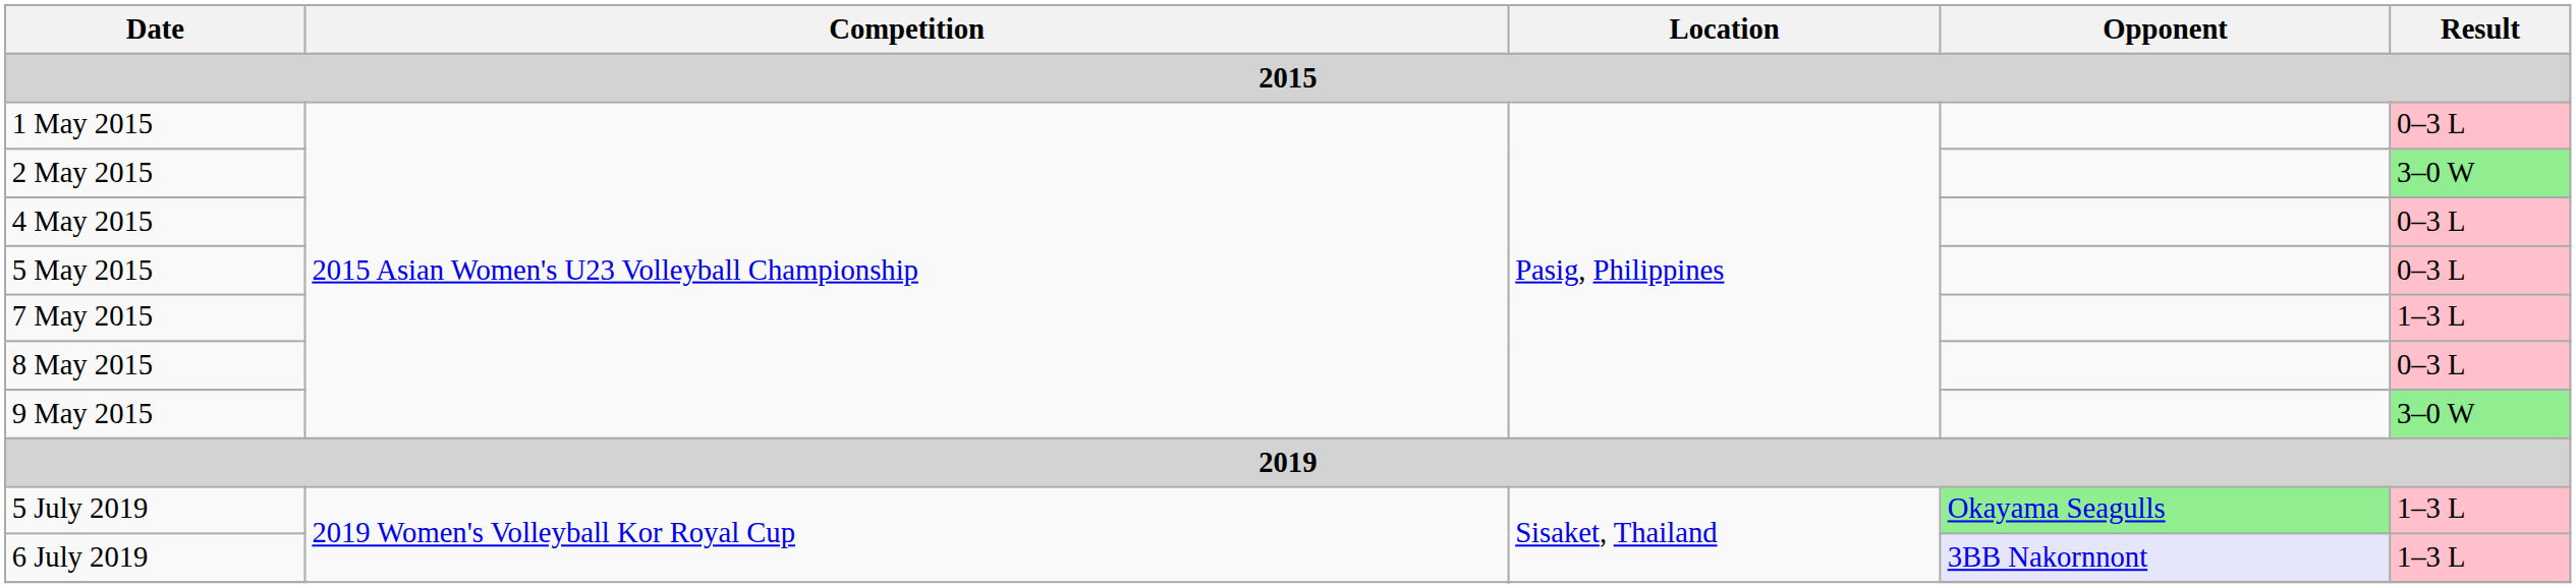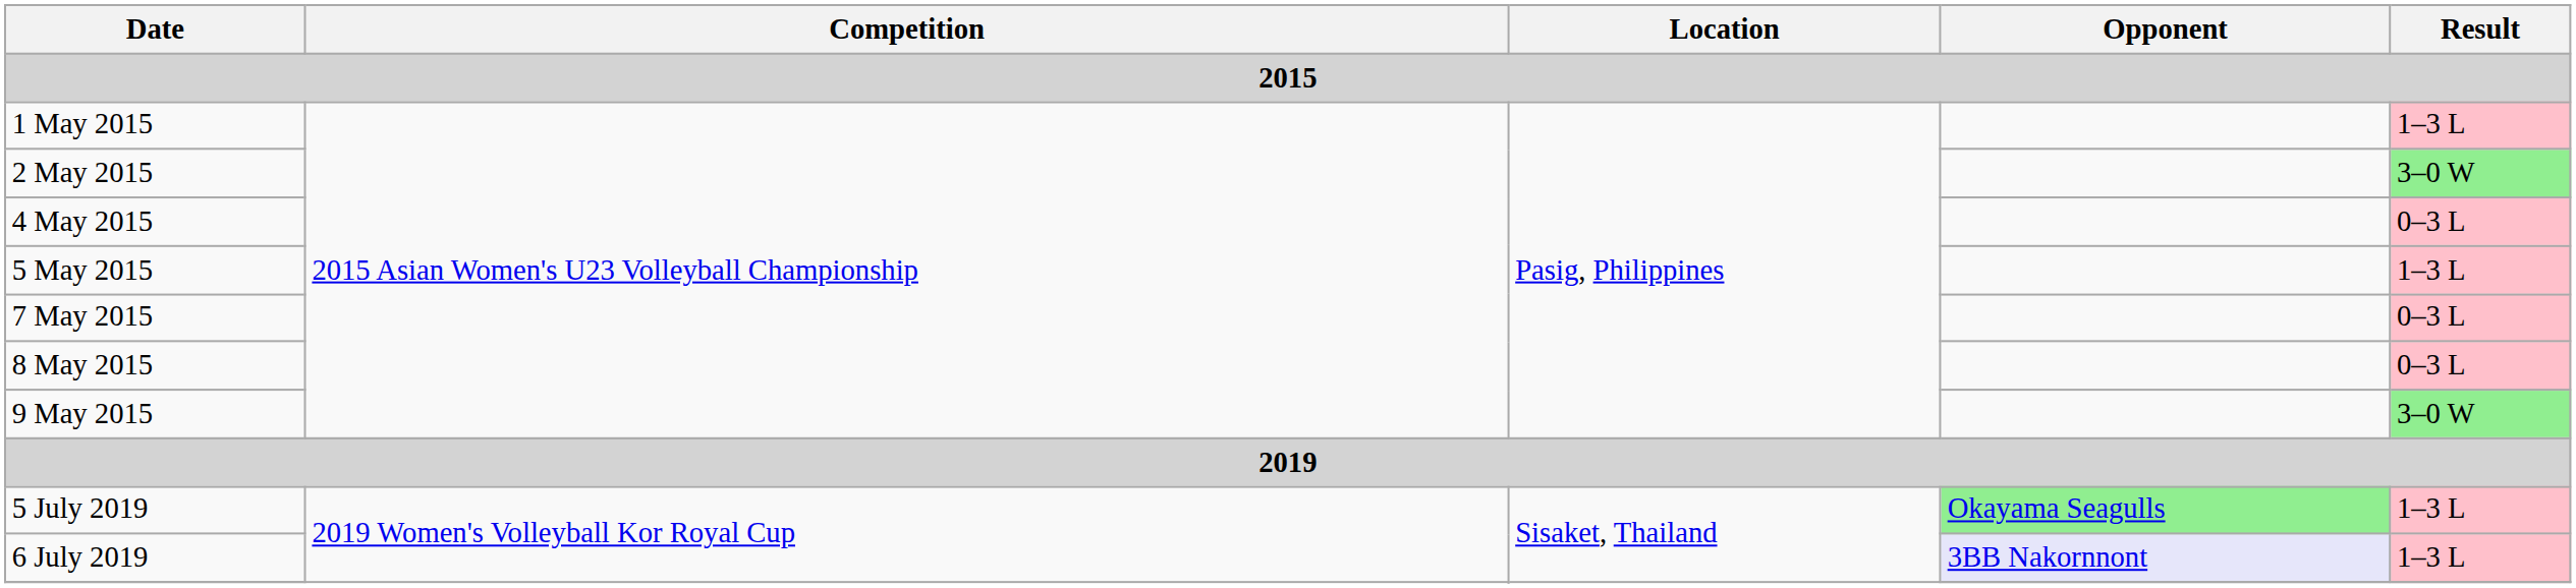1 May 2015 | Result: 0–3 L -> 1–3 L
5 May 2015 | Result: 0–3 L -> 1–3 L
7 May 2015 | Result: 1–3 L -> 0–3 L
